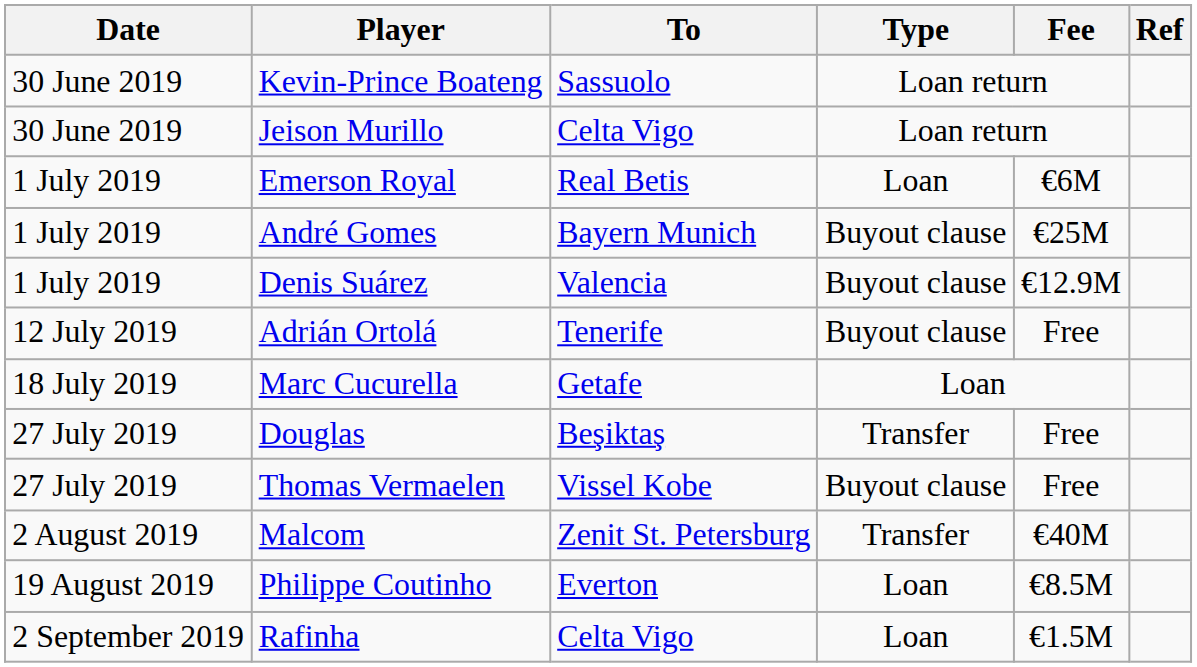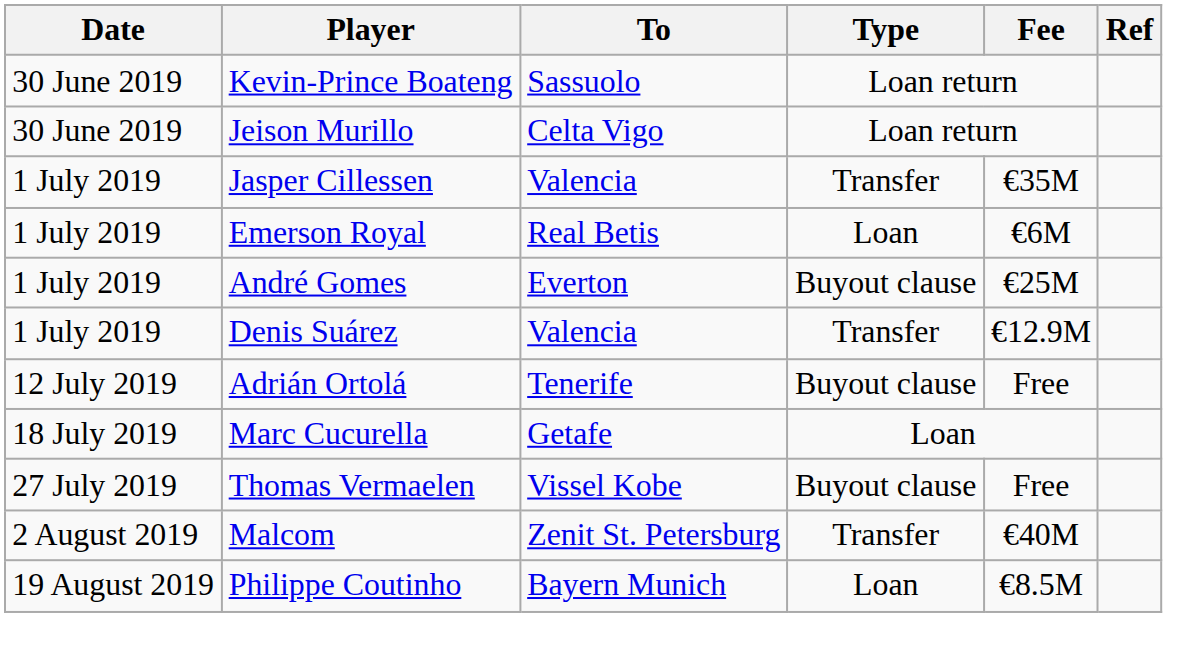+ row: 1 July 2019 | Jasper Cillessen | Valencia | Transfer | €35M
André Gomes | To: Bayern Munich -> Everton
Denis Suárez | Type: Buyout clause -> Transfer
- row: 27 July 2019 | Douglas | Beşiktaş | Transfer | Free
Philippe Coutinho | To: Everton -> Bayern Munich
- row: 2 September 2019 | Rafinha | Celta Vigo | Loan | €1.5M
